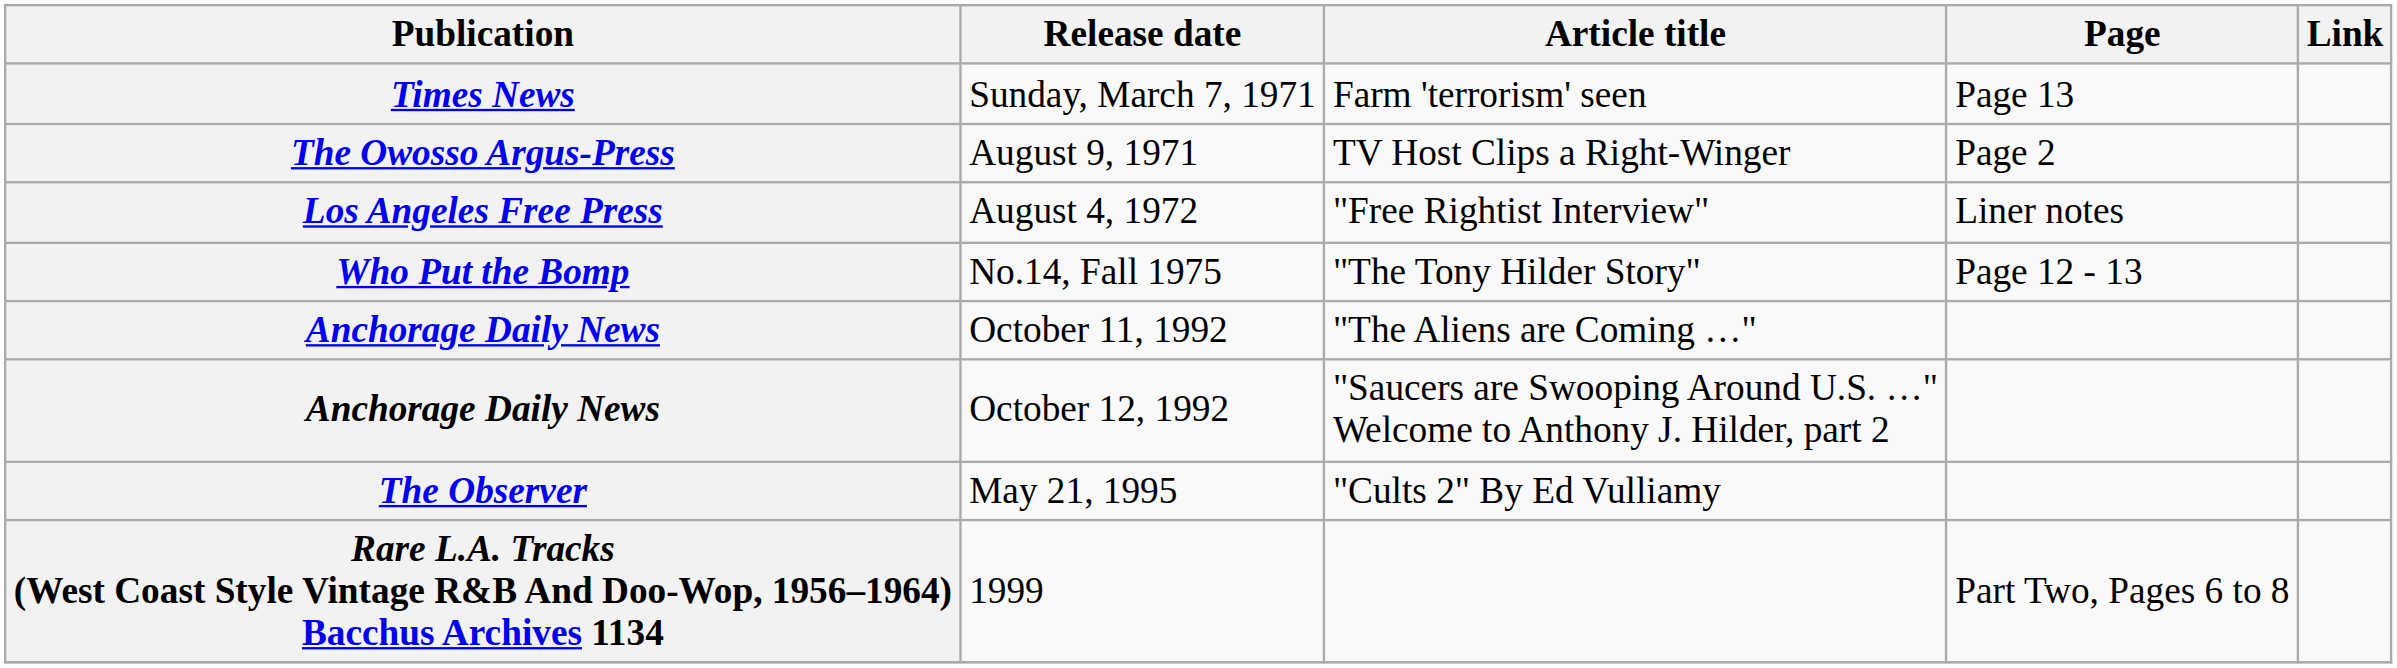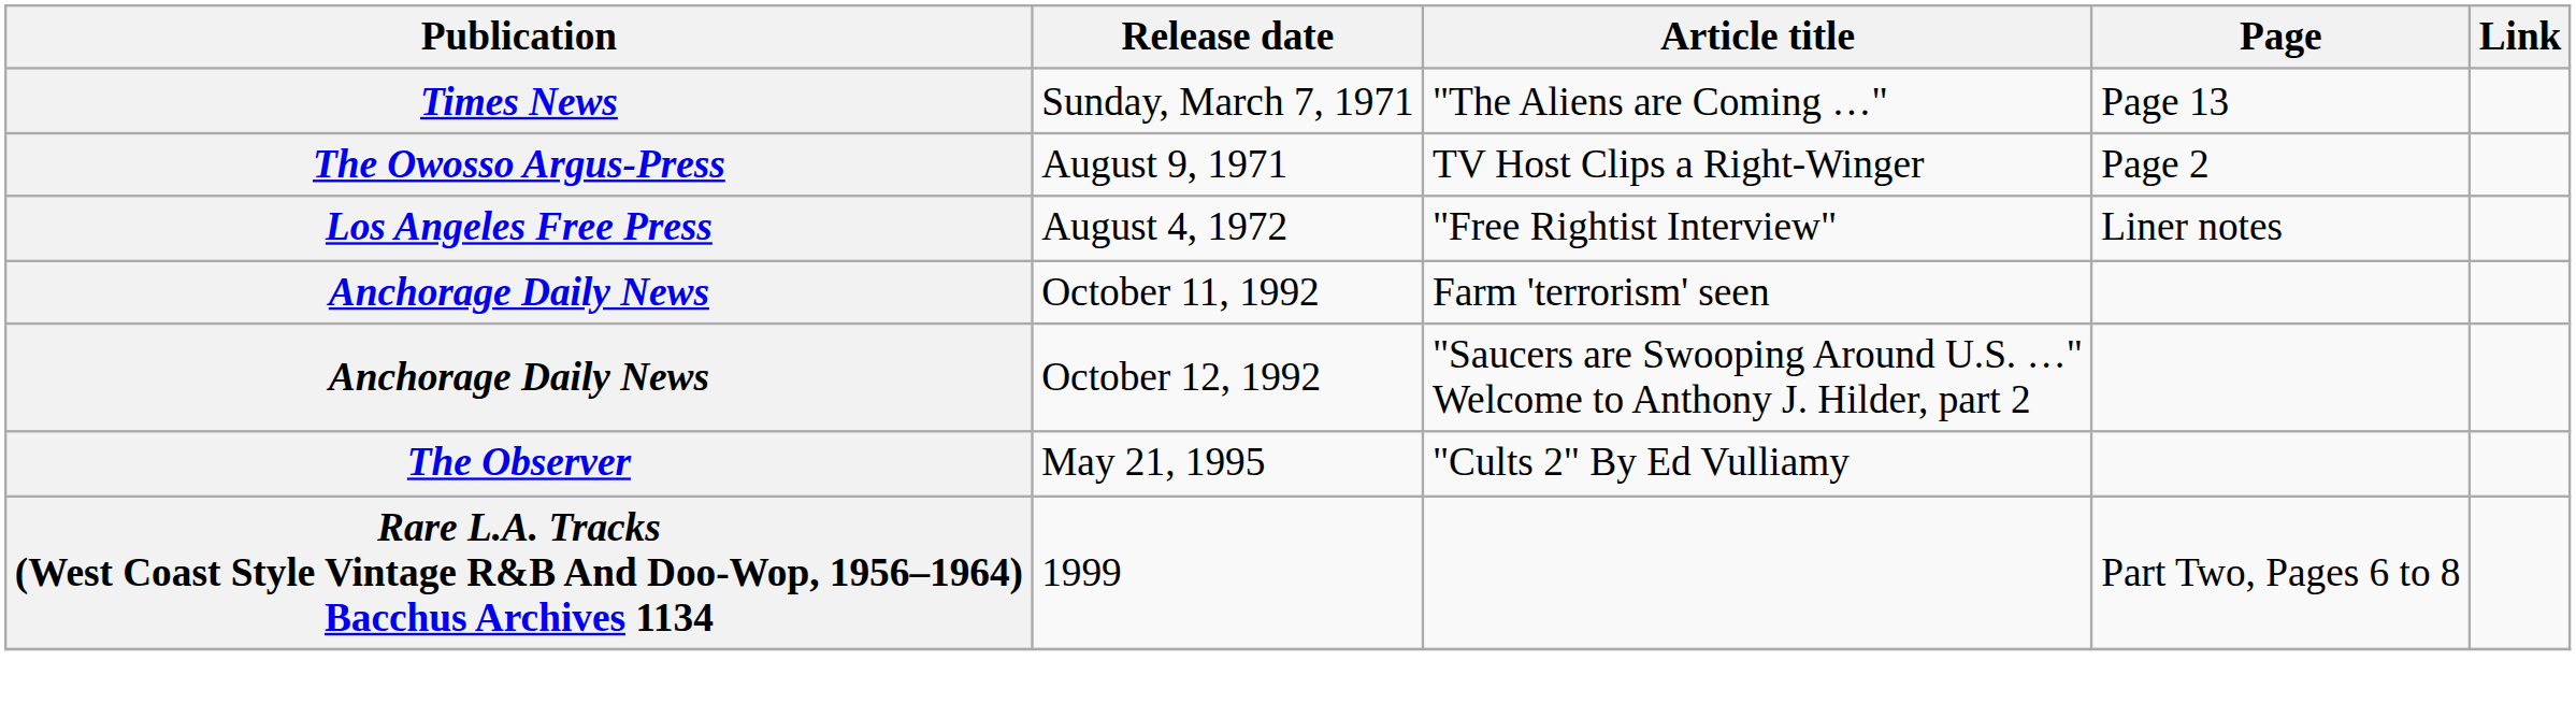Sunday, March 7, 1971 | Article title: Farm 'terrorism' seen -> "The Aliens are Coming …"
- row: Who Put the Bomp | No.14, Fall 1975 | "The Tony Hilder Story" | Page 12 - 13
October 11, 1992 | Article title: "The Aliens are Coming …" -> Farm 'terrorism' seen
